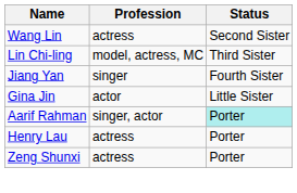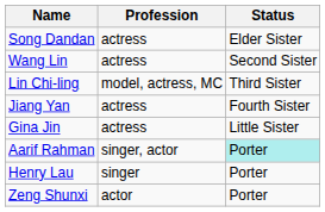+ row: Song Dandan | actress | Elder Sister
Jiang Yan | Profession: singer -> actress
Gina Jin | Profession: actor -> actress
Henry Lau | Profession: actress -> singer
Zeng Shunxi | Profession: actress -> actor
